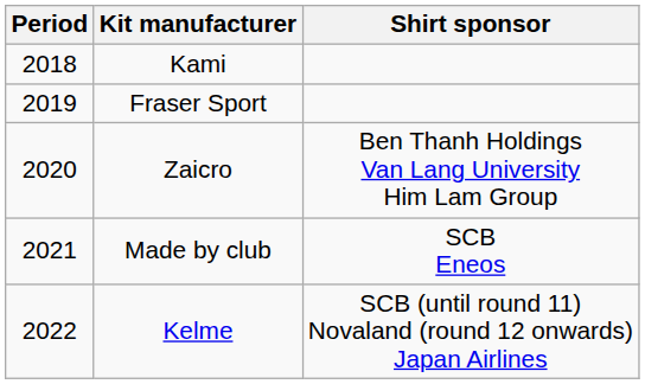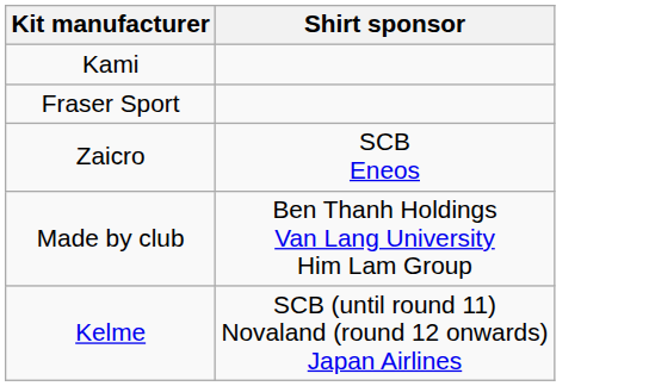- column: Period | 2018 | 2019 | 2020 | 2021 | 2022
Zaicro | Shirt sponsor: Ben Thanh Holdings Van Lang University Him Lam Group -> SCB Eneos
Made by club | Shirt sponsor: SCB Eneos -> Ben Thanh Holdings Van Lang University Him Lam Group
